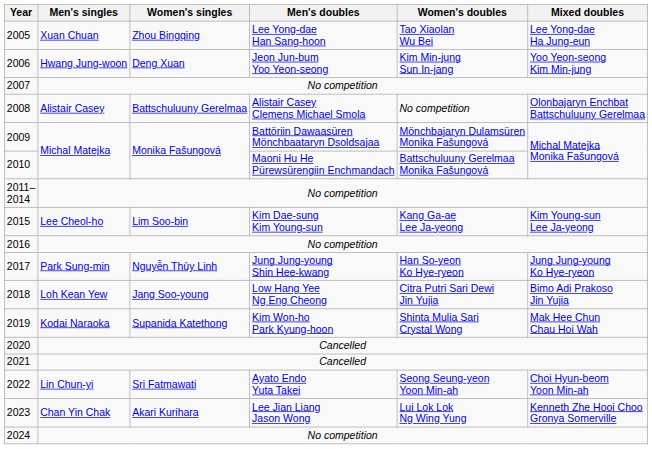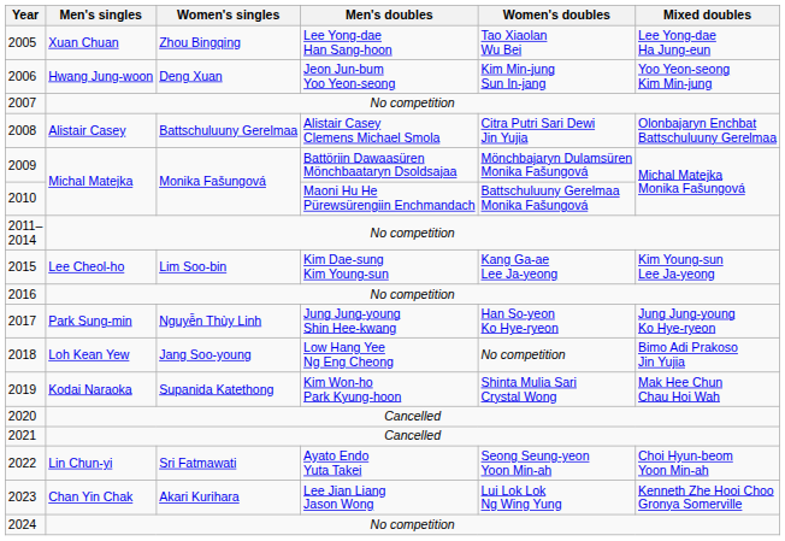2008 | Women's doubles: No competition -> Citra Putri Sari Dewi Jin Yujia
2018 | Women's doubles: Citra Putri Sari Dewi Jin Yujia -> No competition
